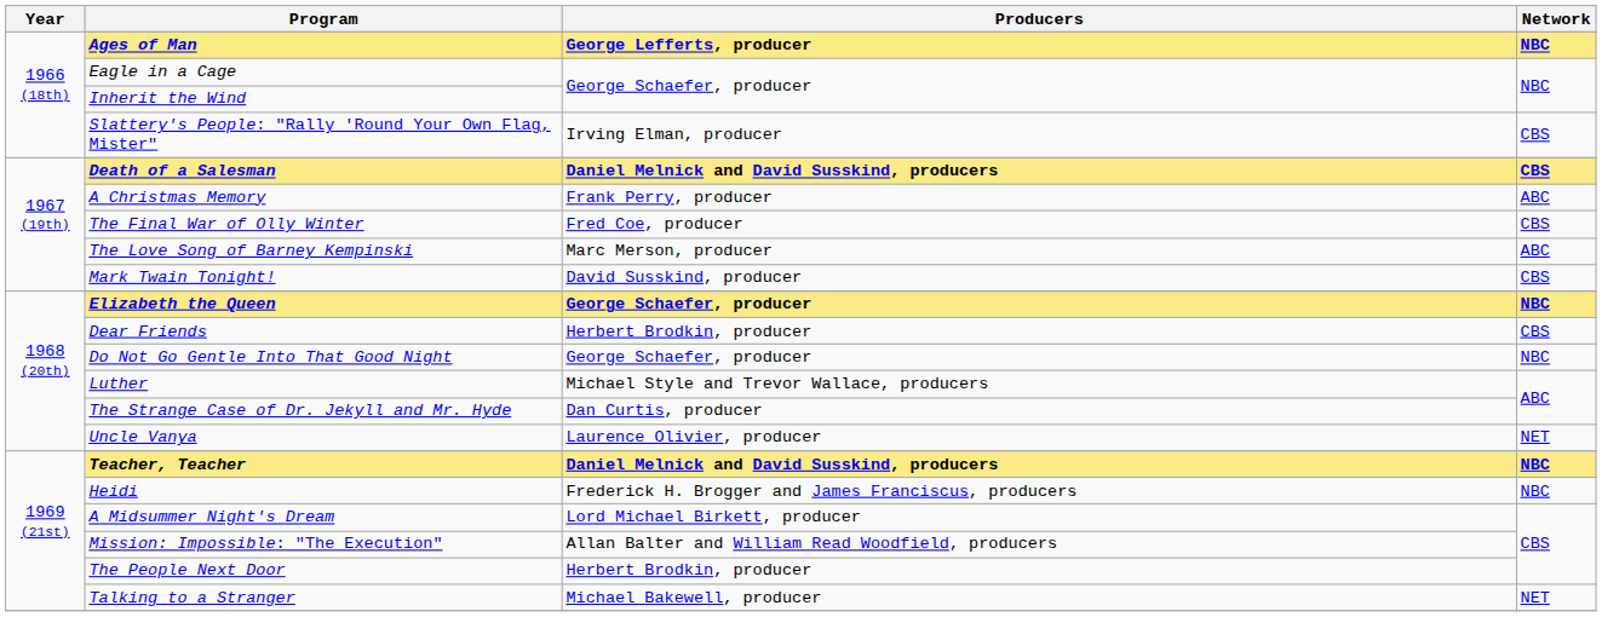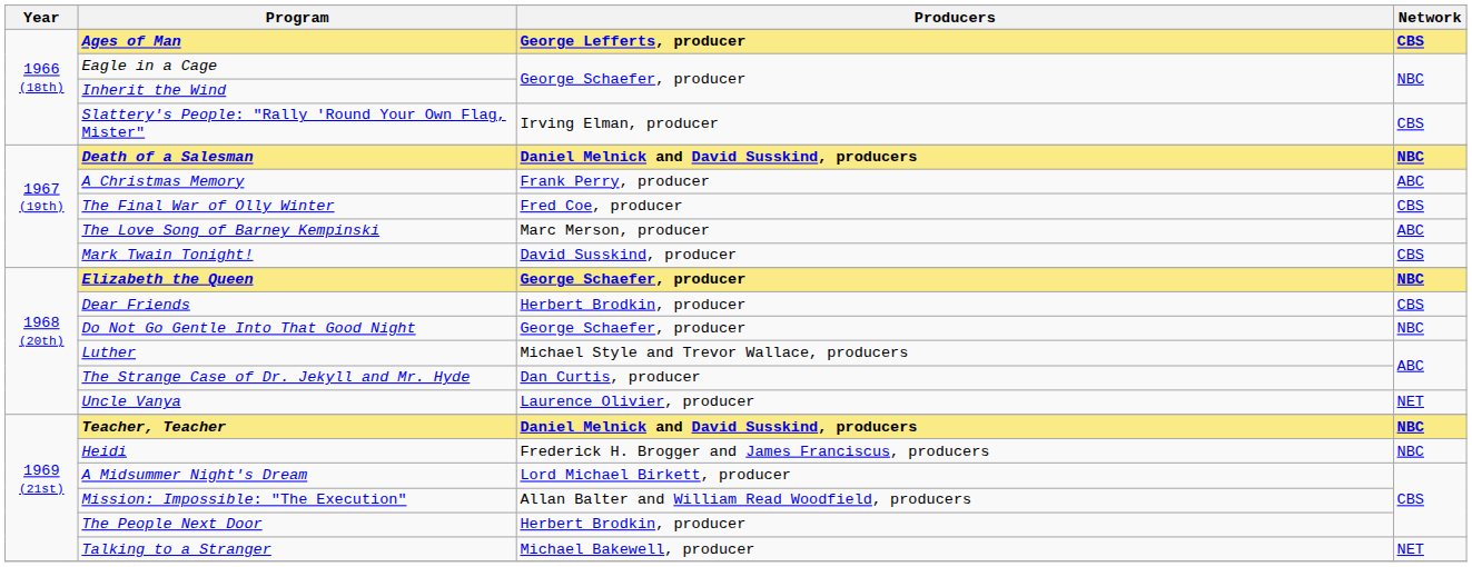Ages of Man | Network: NBC -> CBS
Death of a Salesman | Network: CBS -> NBC
